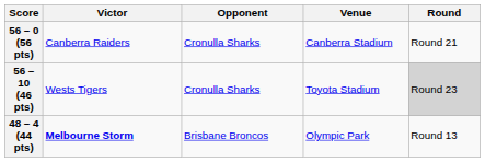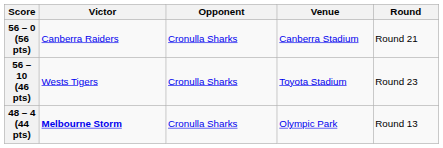56 – 10 (46 pts) | Round: lightgrey background -> no background
48 – 4 (44 pts) | Opponent: Brisbane Broncos -> Cronulla Sharks
